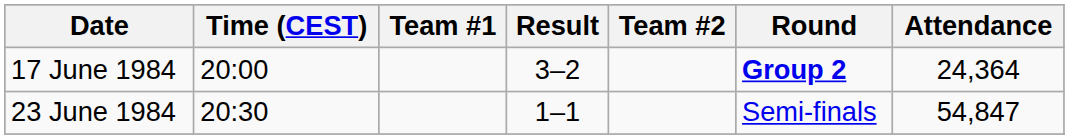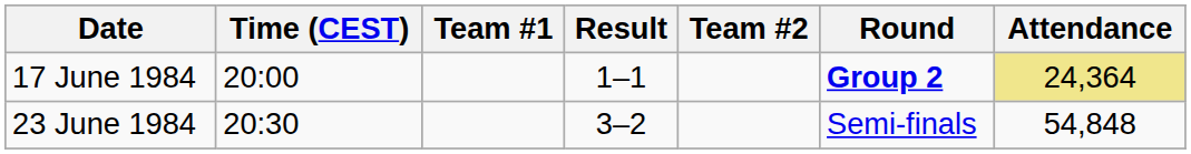17 June 1984 | Result: 3–2 -> 1–1
17 June 1984 | Attendance: no background -> khaki background
23 June 1984 | Result: 1–1 -> 3–2
23 June 1984 | Attendance: 54,847 -> 54,848
